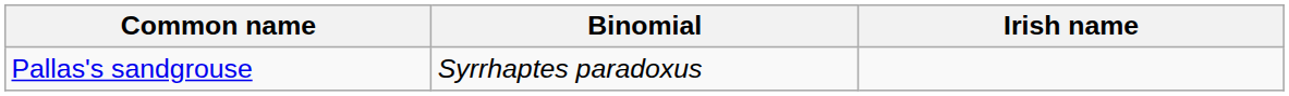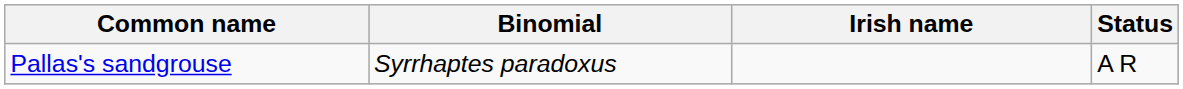+ column: Status | A R
